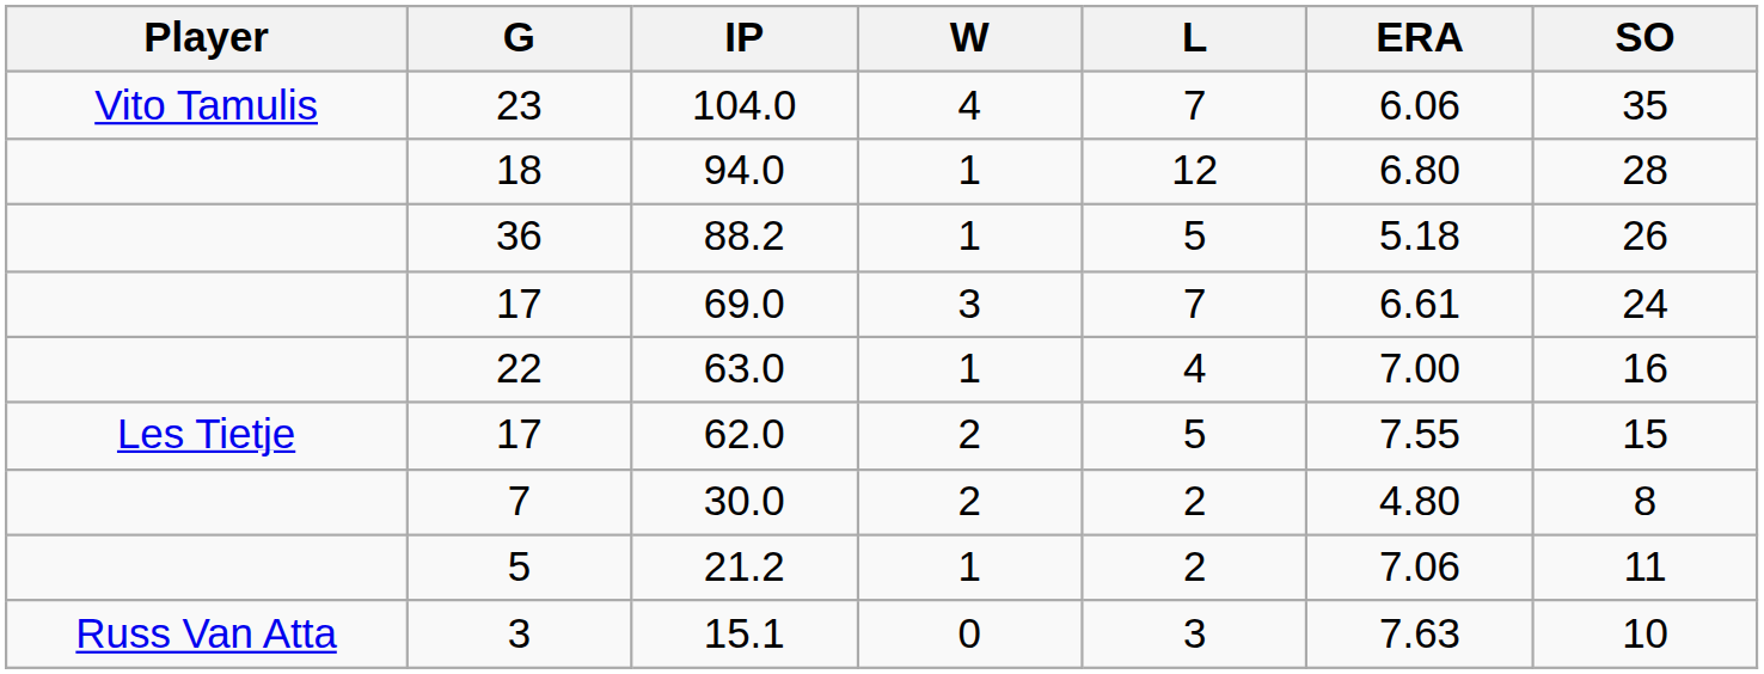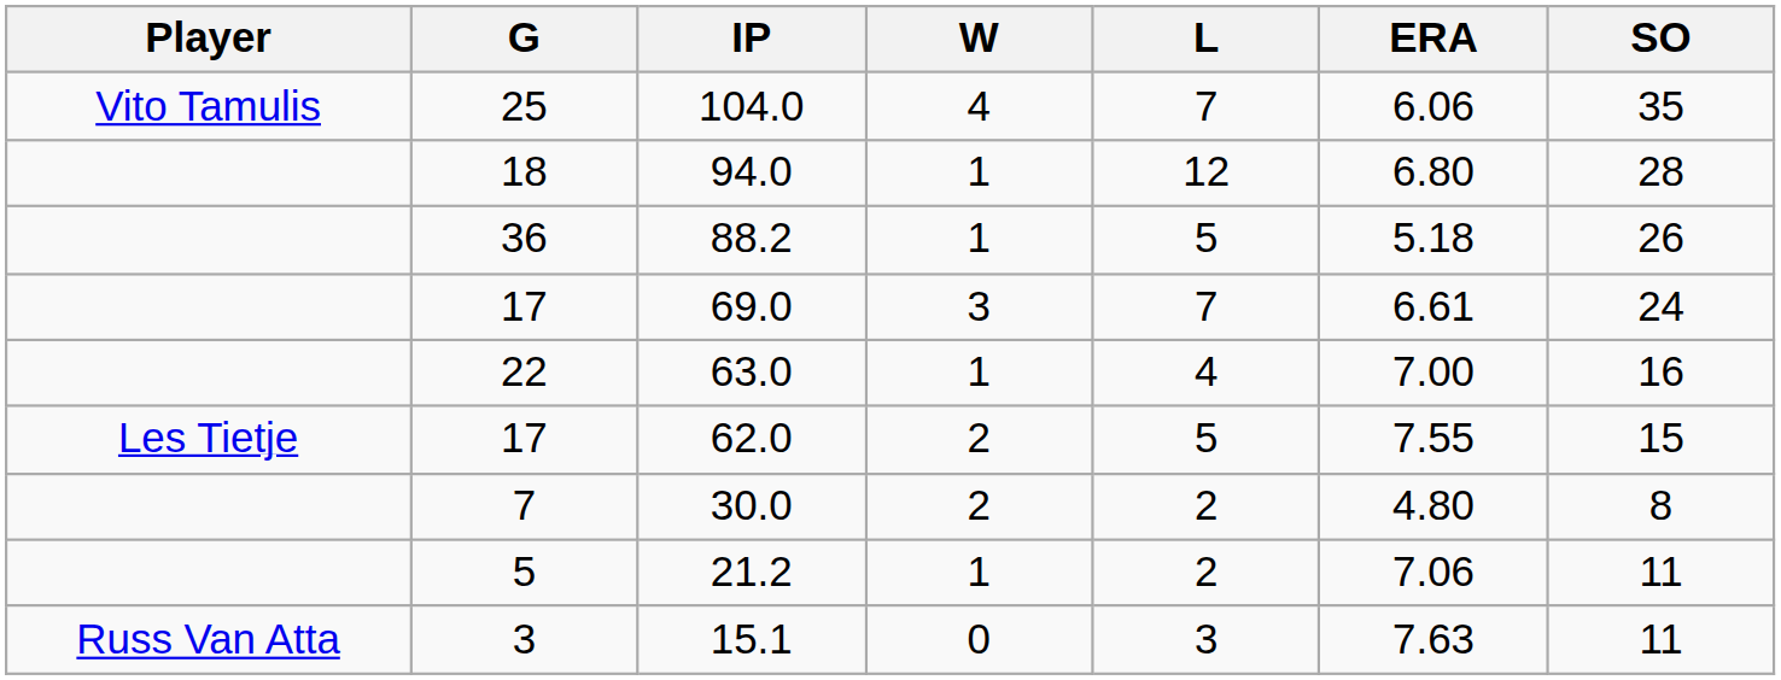104.0 | G: 23 -> 25
15.1 | SO: 10 -> 11
